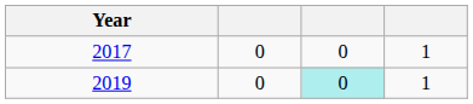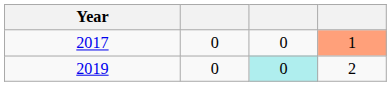2017 | column 4: no background -> lightsalmon background
2019 | column 4: 1 -> 2
